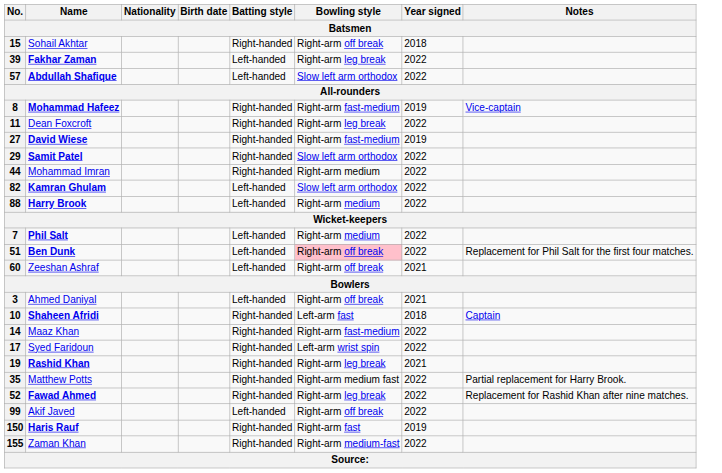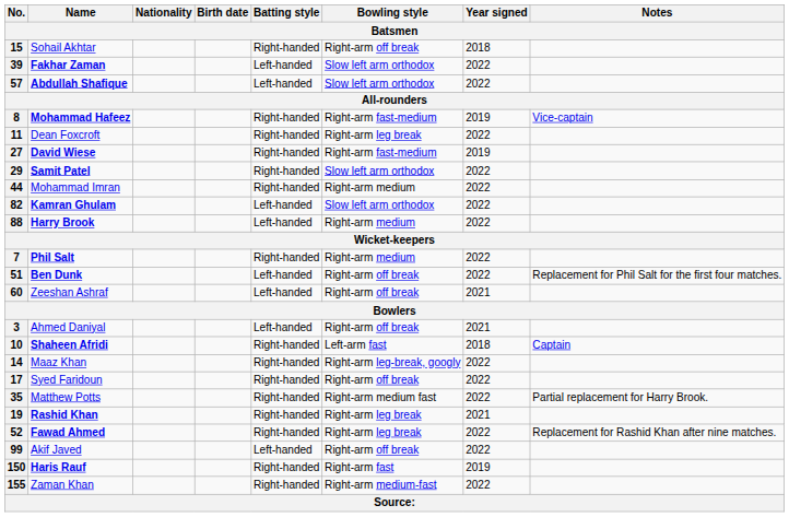39 | Bowling style: Right-arm leg break -> Slow left arm orthodox
7 | Batting style: Left-handed -> Right-handed
51 | Bowling style: pink background -> no background
14 | Bowling style: Right-arm fast-medium -> Right-arm leg-break, googly
17 | Bowling style: Left-arm wrist spin -> Right-arm off break
rows swapped: 19 <-> 35
